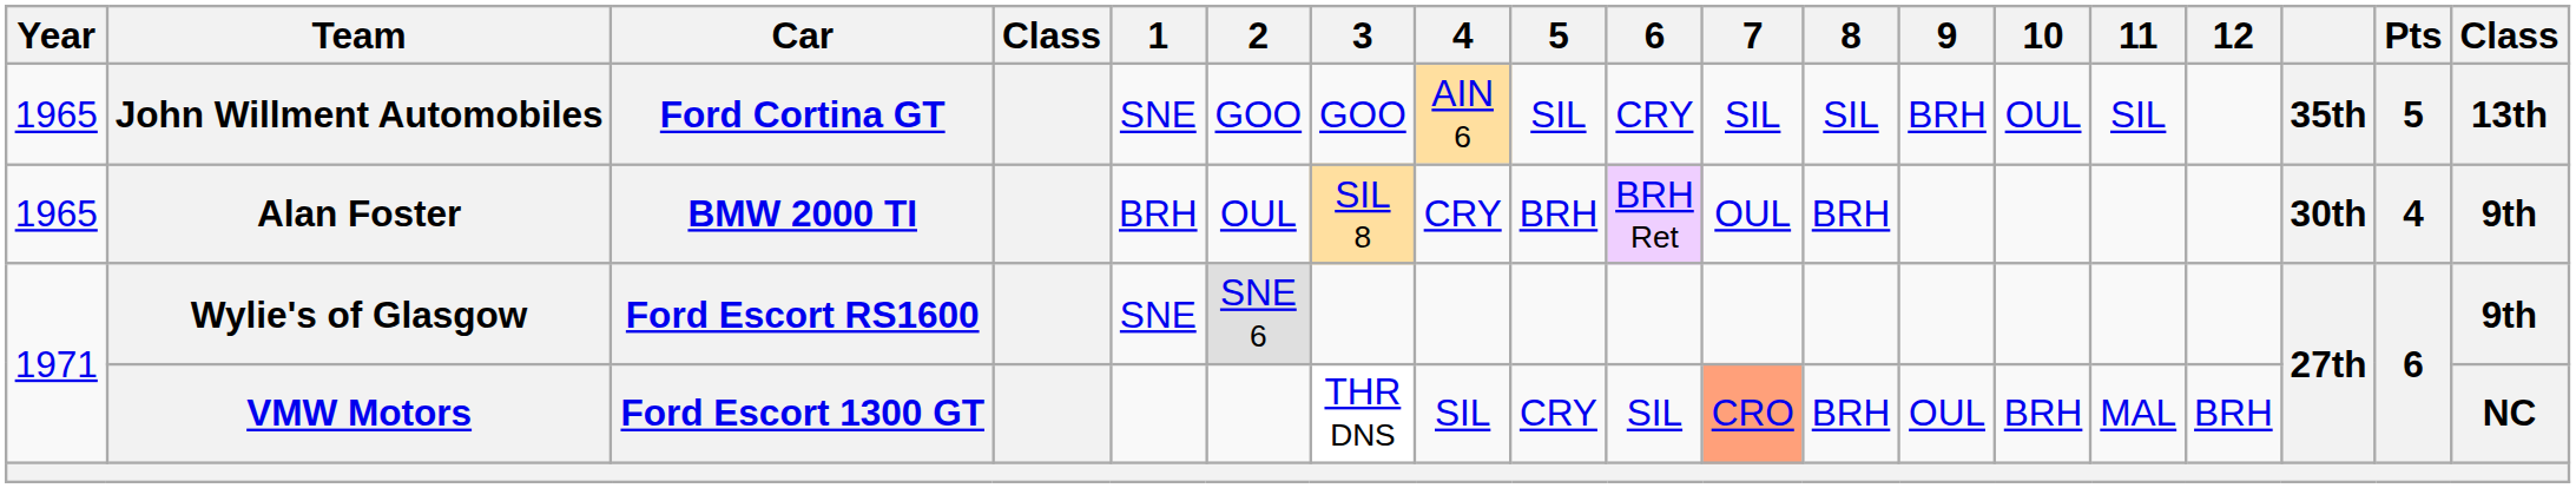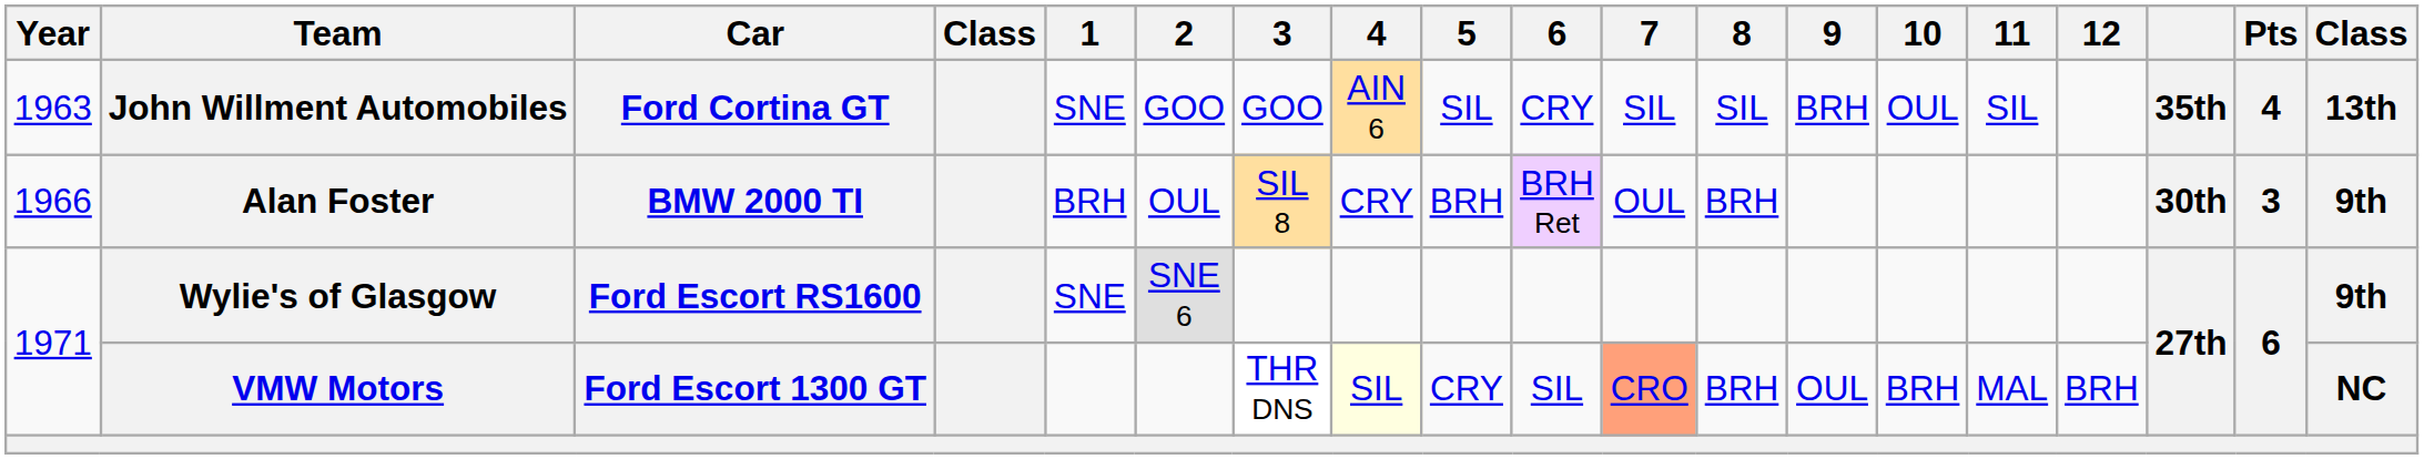John Willment Automobiles | Year: 1965 -> 1963
John Willment Automobiles | Pts: 5 -> 4
Alan Foster | Year: 1965 -> 1966
Alan Foster | Pts: 4 -> 3
VMW Motors | 4: no background -> lightyellow background
